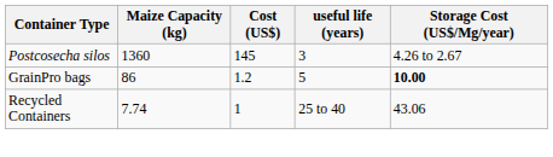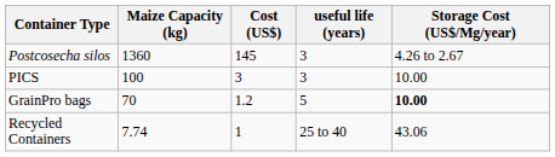+ row: PICS | 100 | 3 | 3 | 10.00
GrainPro bags | Maize Capacity (kg): 86 -> 70
